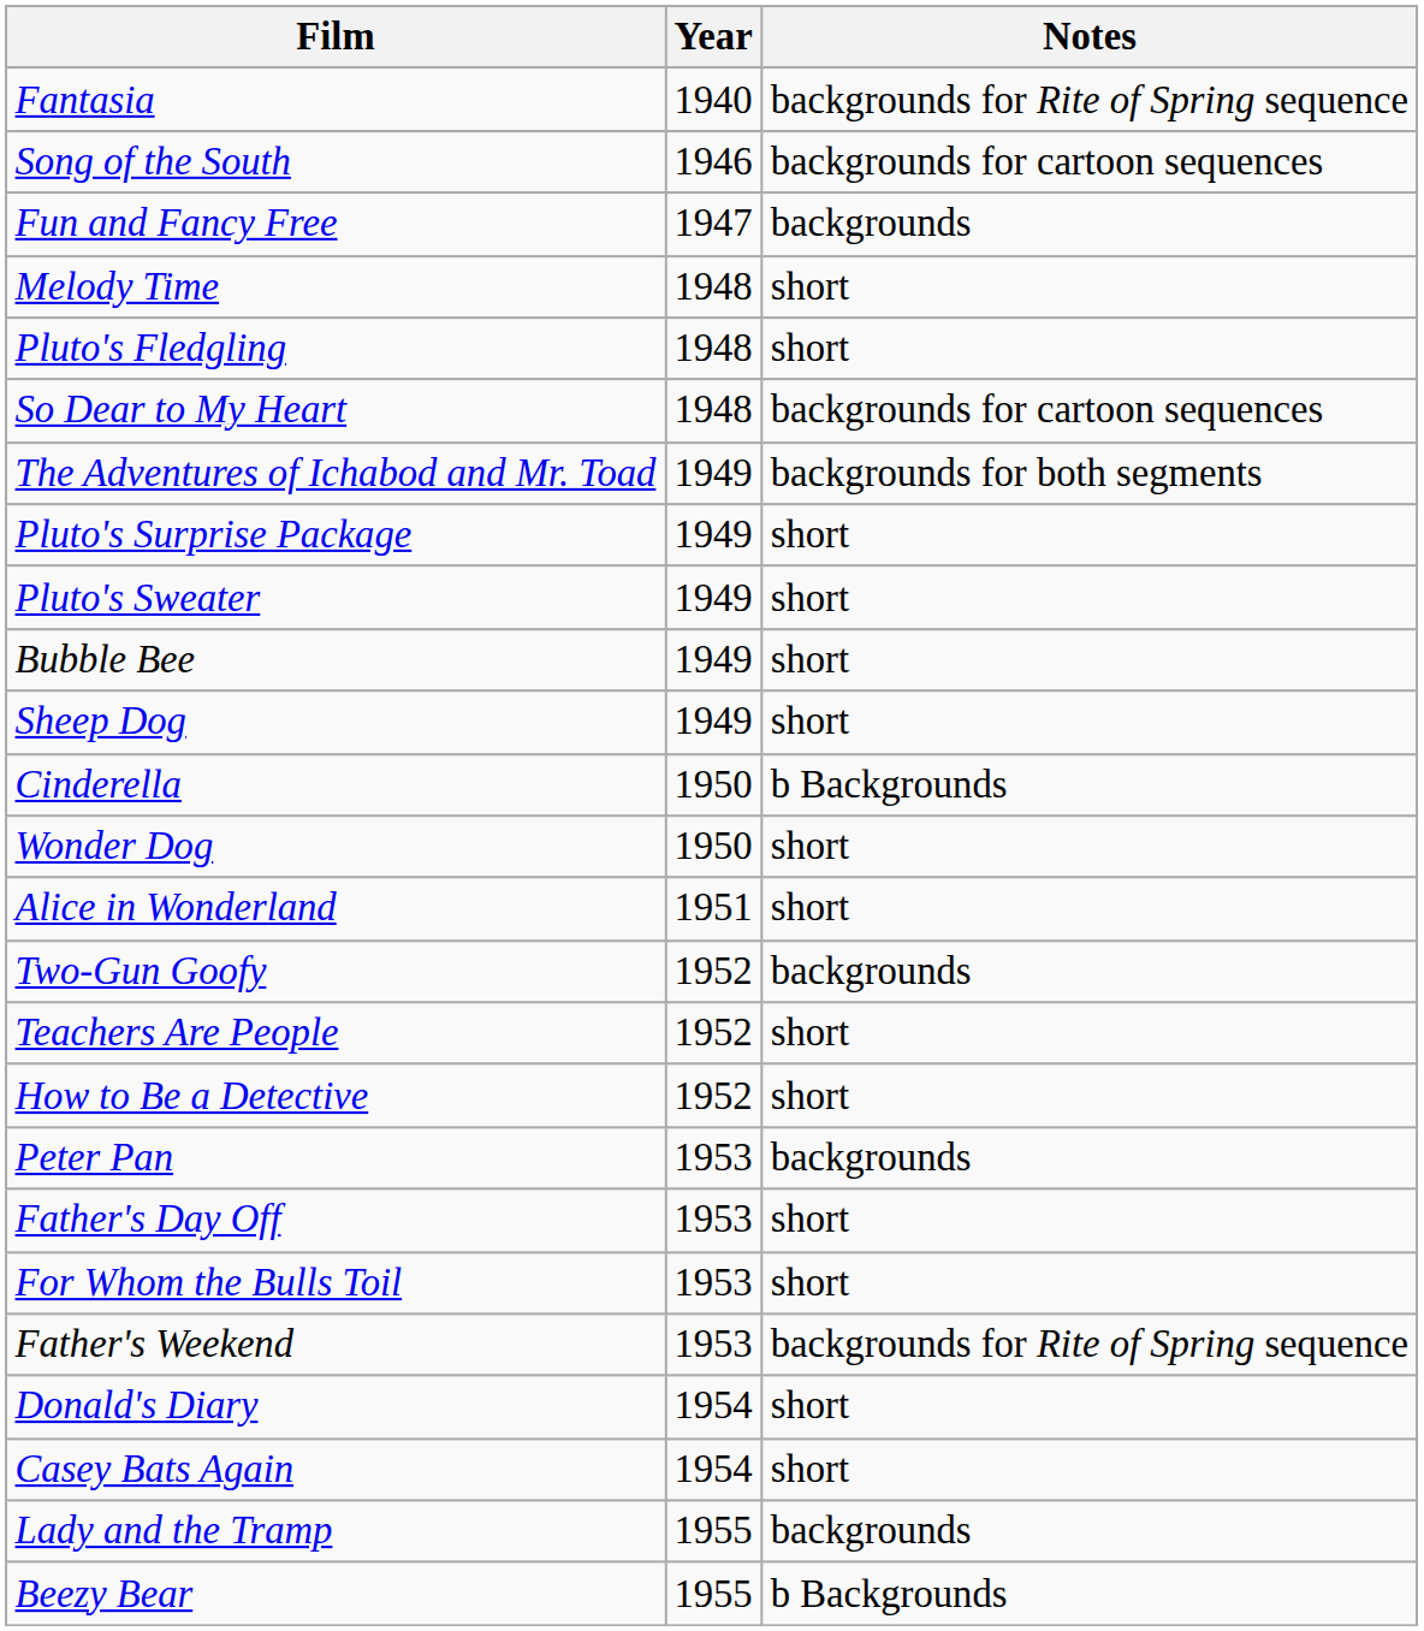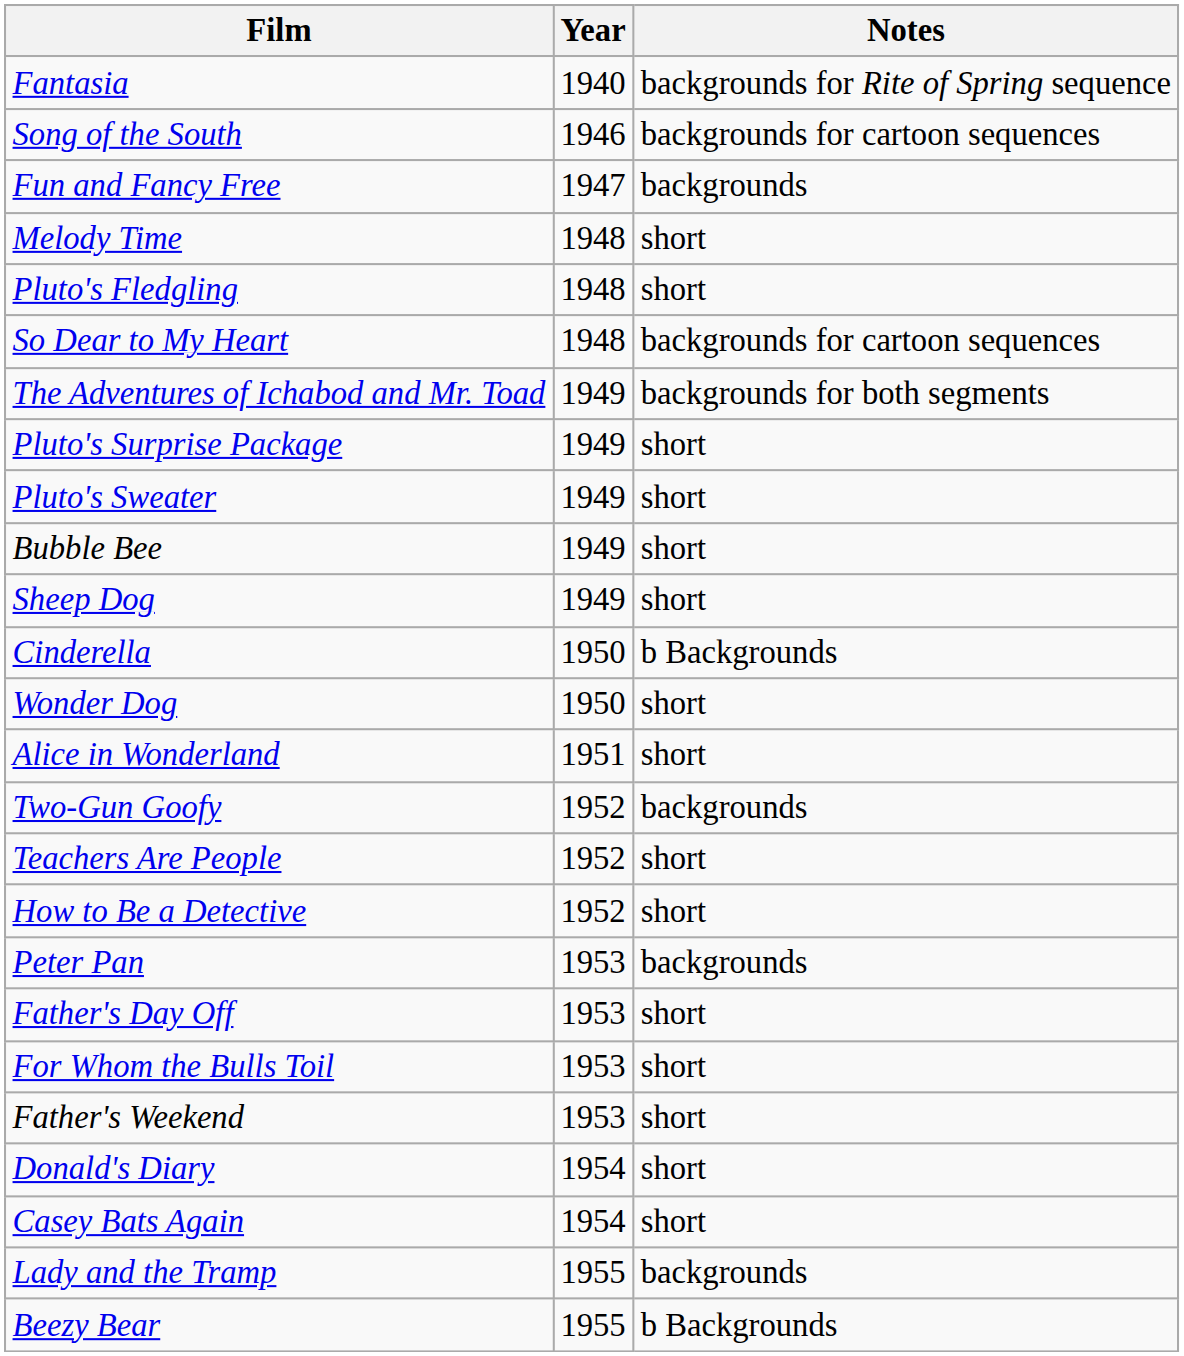Father's Weekend | Notes: backgrounds for Rite of Spring sequence -> short
